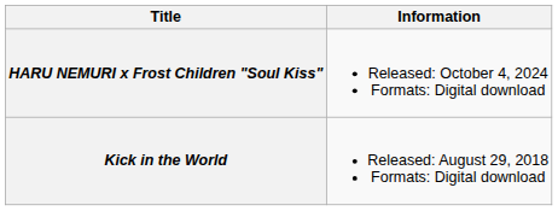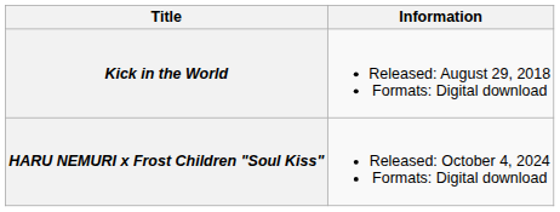rows swapped: Kick in the World <-> HARU NEMURI x Frost Children "Soul Kiss"
